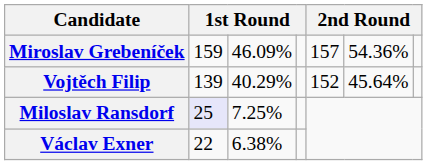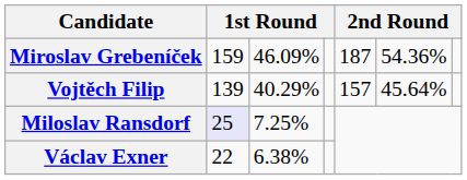Miroslav Grebeníček | column 5: 157 -> 187
Vojtěch Filip | column 5: 152 -> 157
